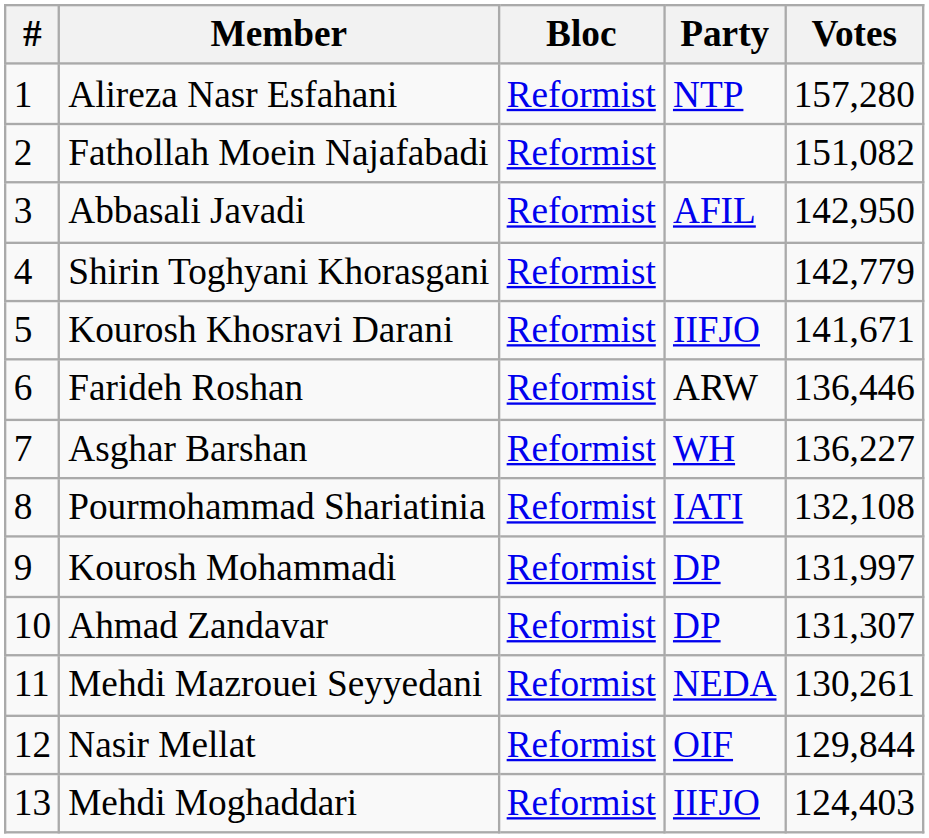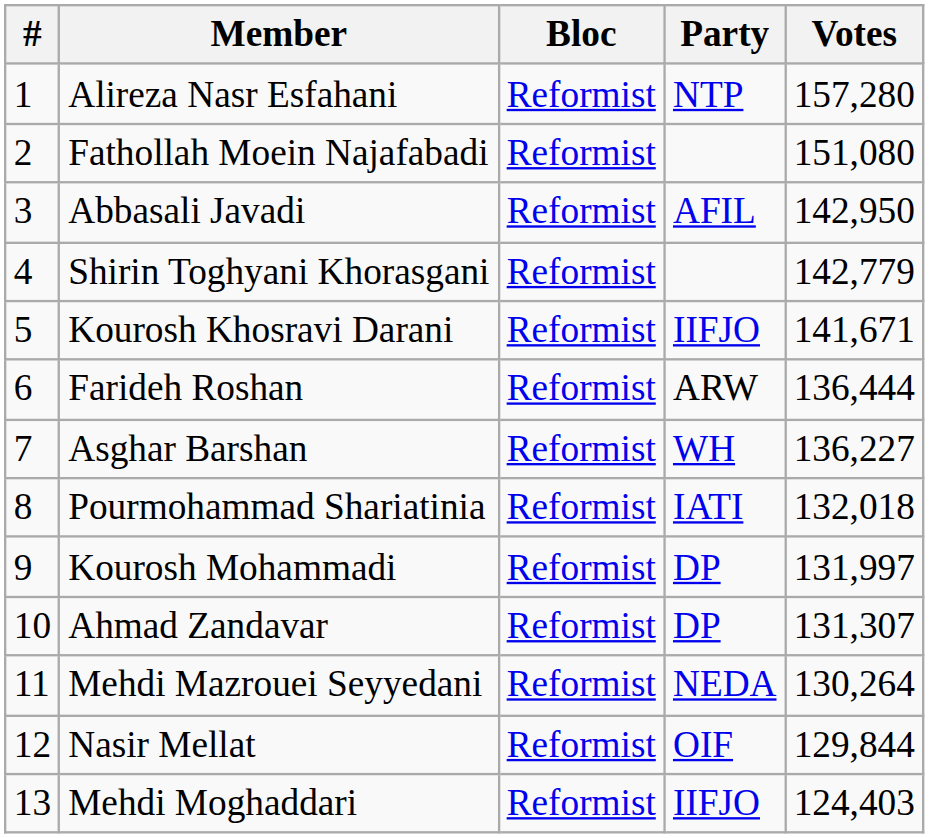Fathollah Moein Najafabadi | Votes: 151,082 -> 151,080
Farideh Roshan | Votes: 136,446 -> 136,444
Pourmohammad Shariatinia | Votes: 132,108 -> 132,018
Mehdi Mazrouei Seyyedani | Votes: 130,261 -> 130,264
